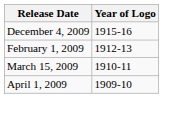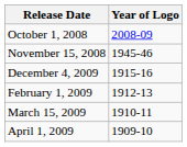+ row: October 1, 2008 | 2008-09
+ row: November 15, 2008 | 1945-46
